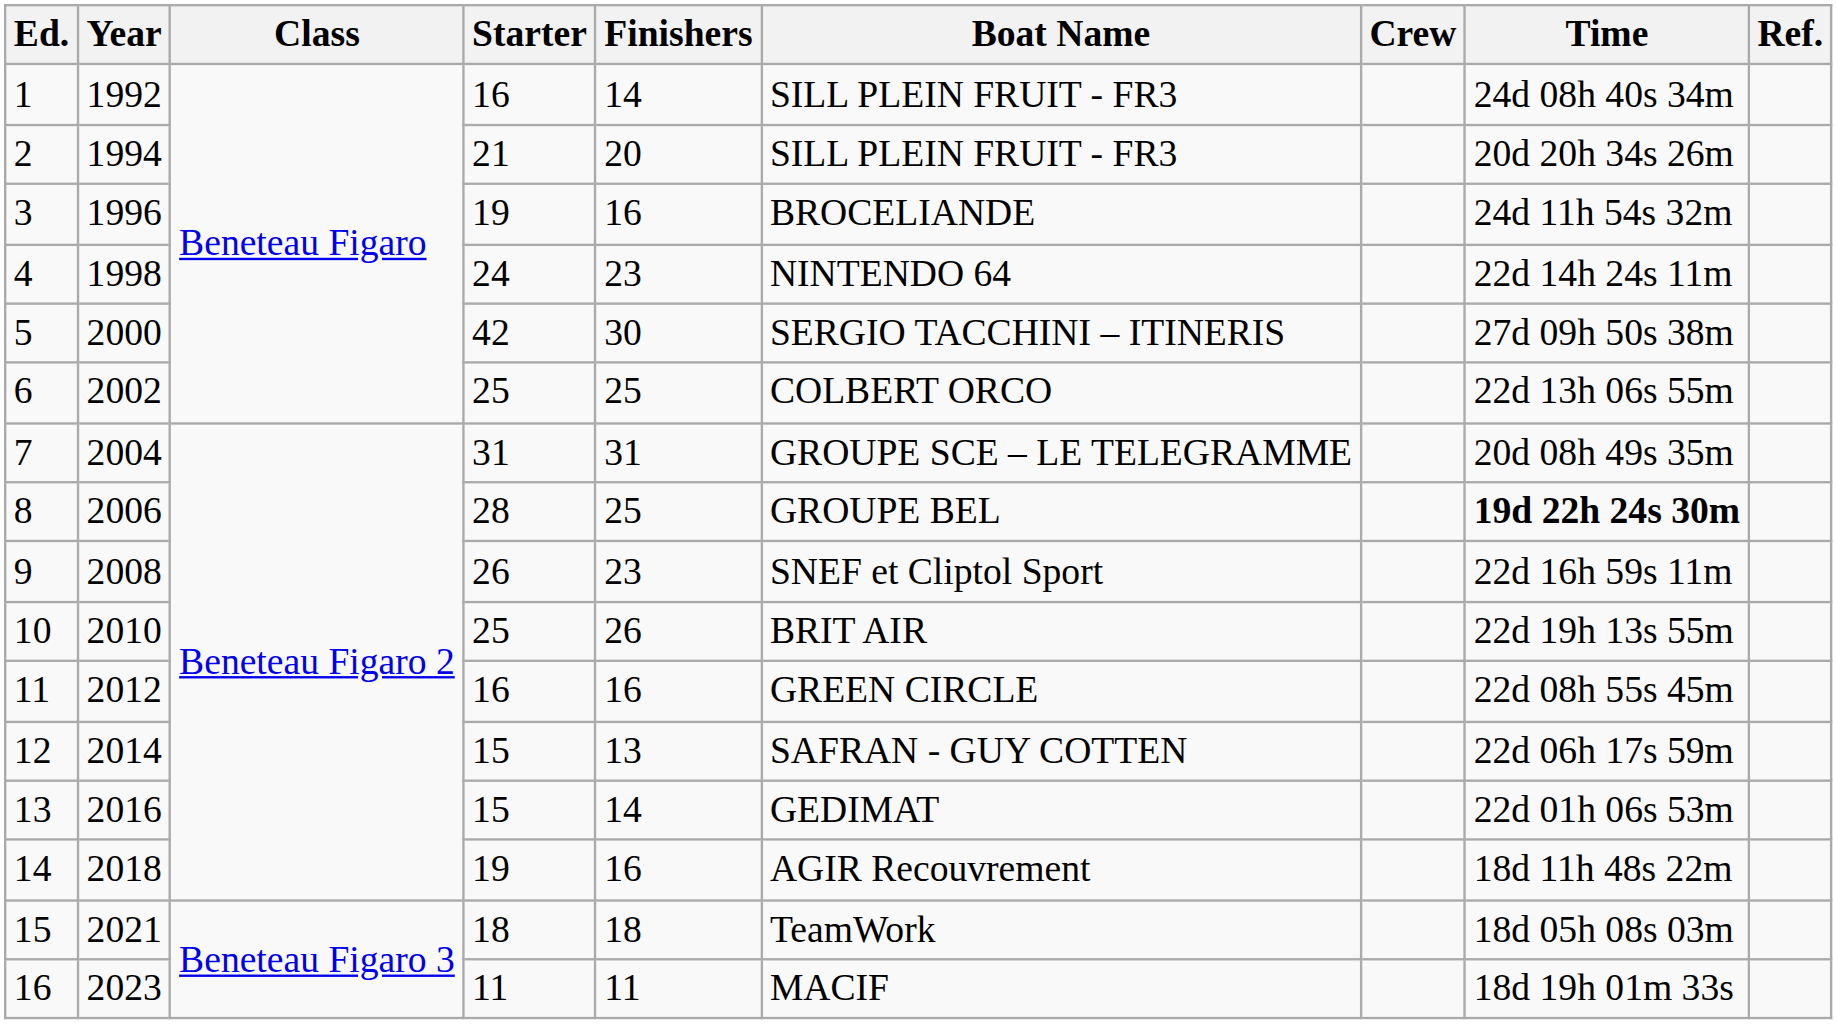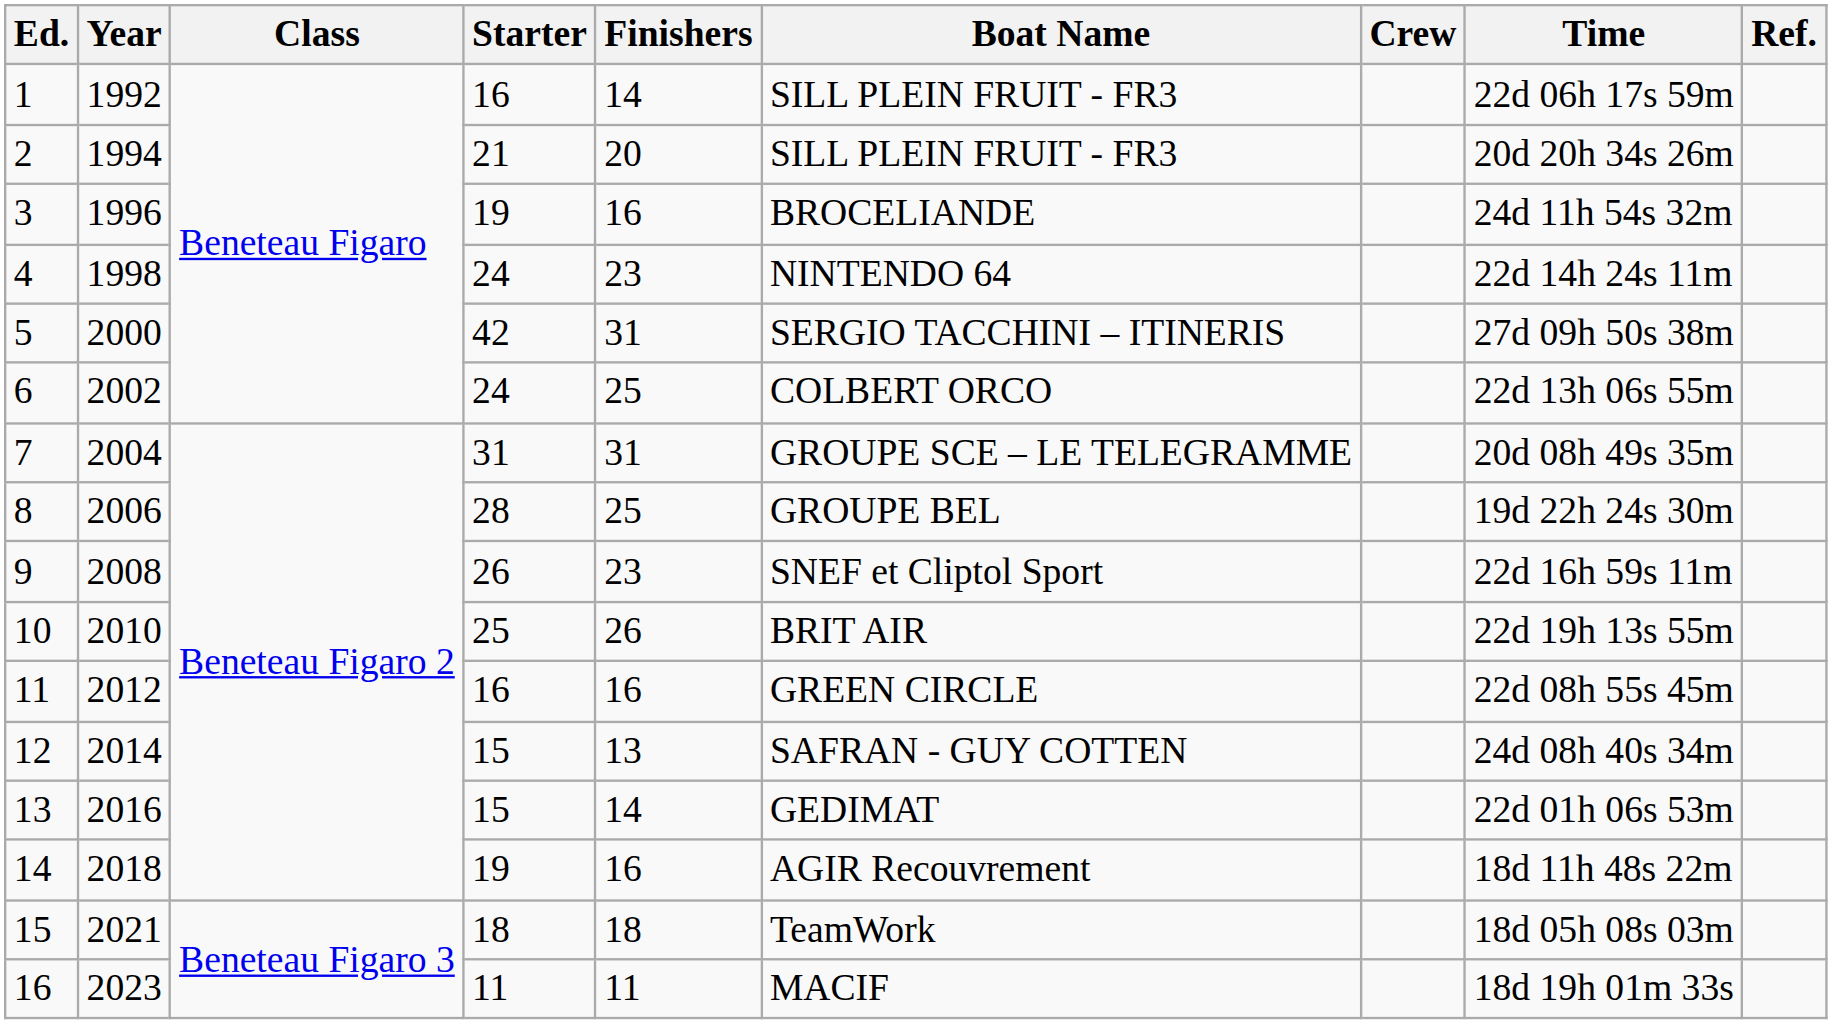1 | Time: 24d 08h 40s 34m -> 22d 06h 17s 59m
5 | Finishers: 30 -> 31
6 | Starter: 25 -> 24
8 | Time: bold -> normal
12 | Time: 22d 06h 17s 59m -> 24d 08h 40s 34m
